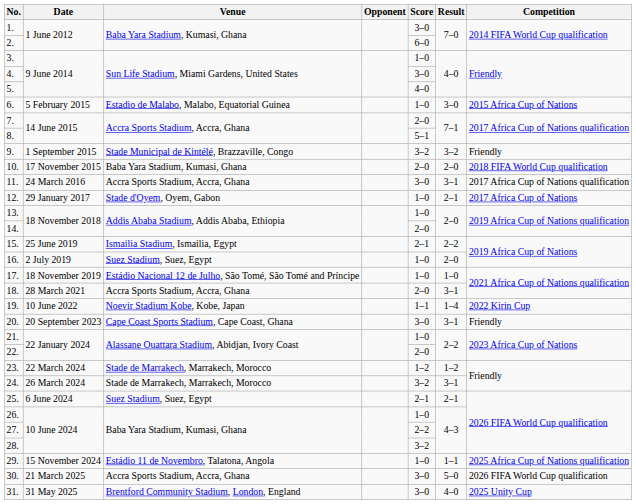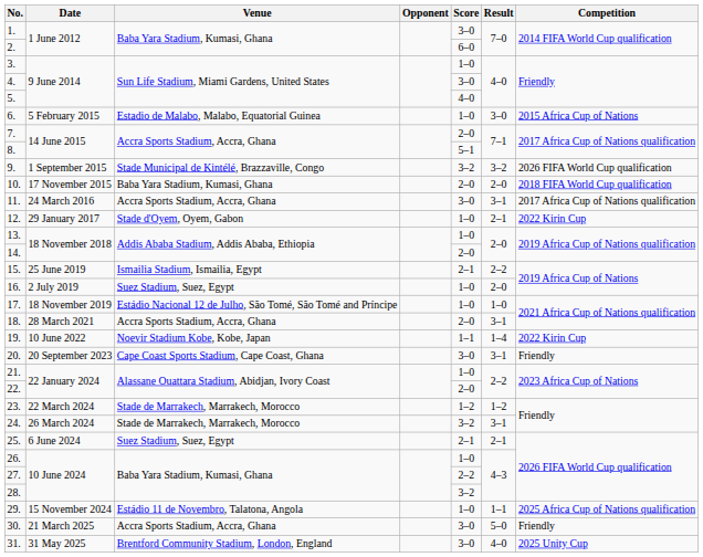9. | Competition: Friendly -> 2026 FIFA World Cup qualification
12. | Competition: 2017 Africa Cup of Nations -> 2022 Kirin Cup
30. | Competition: 2026 FIFA World Cup qualification -> Friendly
